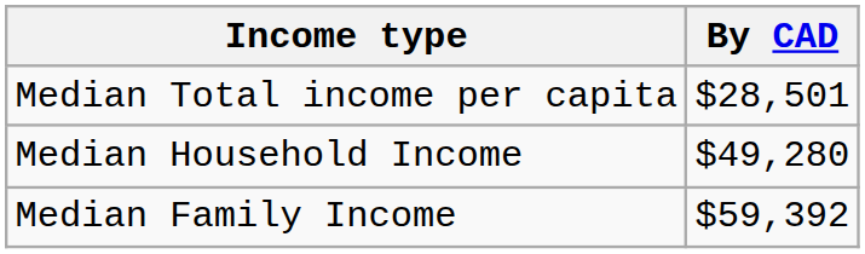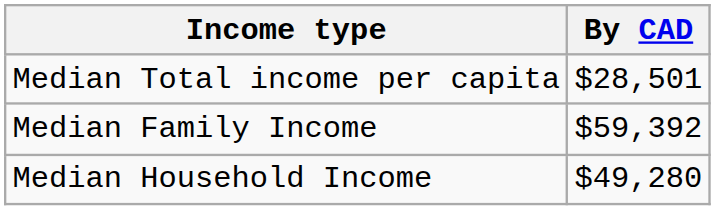rows swapped: Median Household Income <-> Median Family Income
